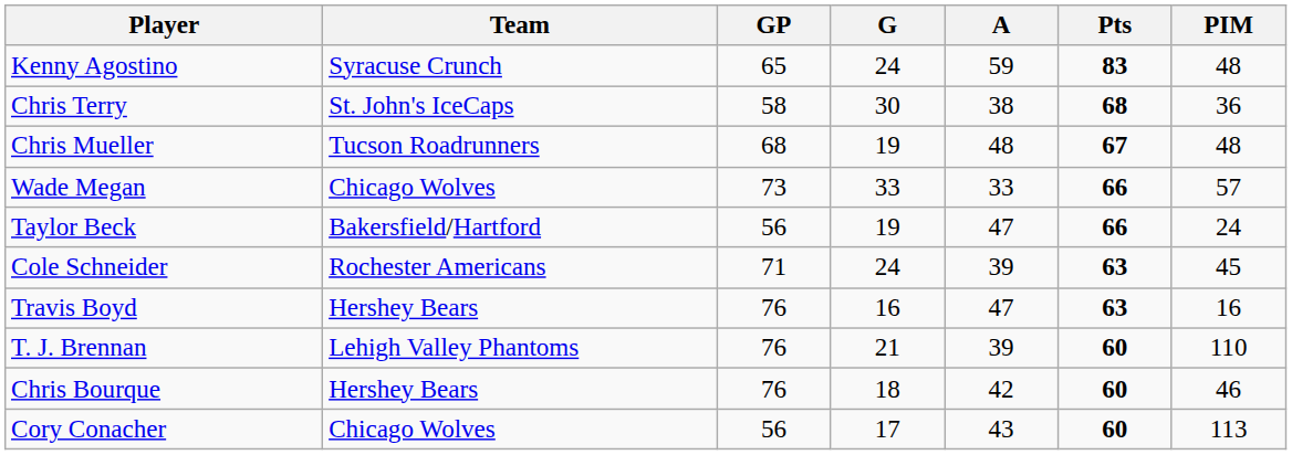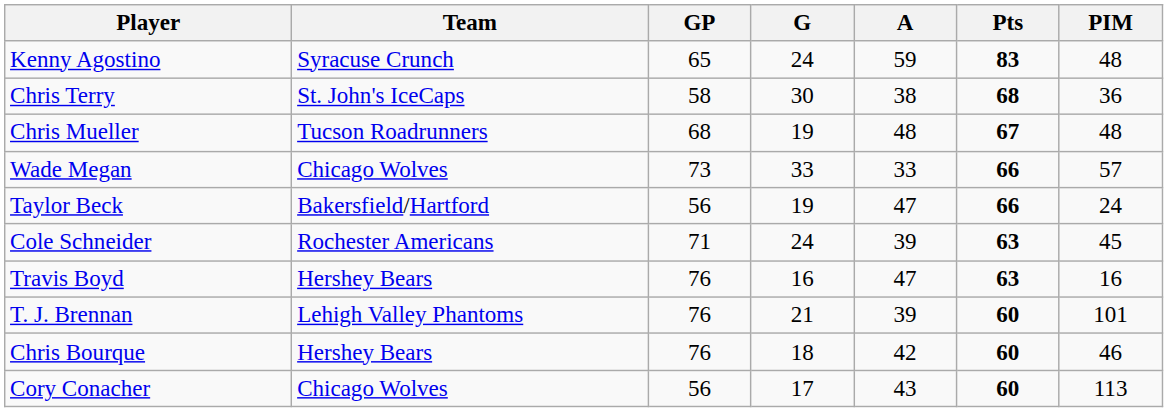T. J. Brennan | PIM: 110 -> 101
